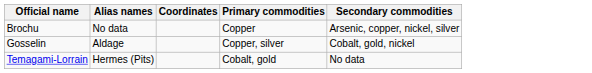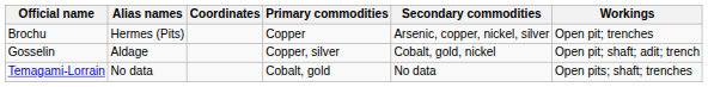+ column: Workings | Open pit; trenches | Open pit; shaft; adit; trench | Open pits; shaft; trenches
Brochu | Alias names: No data -> Hermes (Pits)
Temagami-Lorrain | Alias names: Hermes (Pits) -> No data
